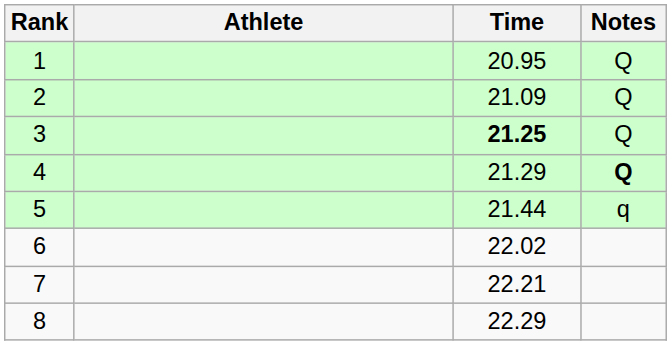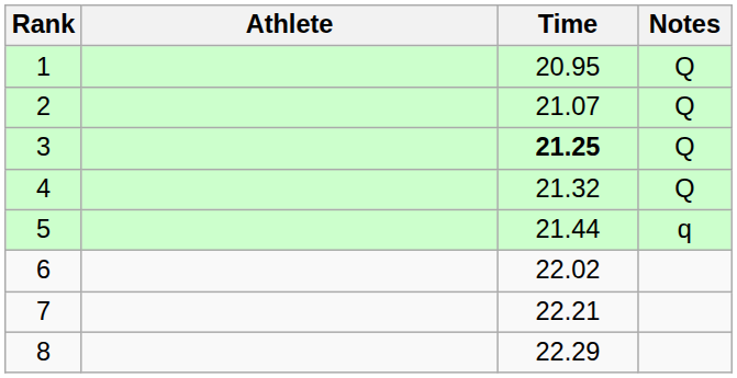2 | Time: 21.09 -> 21.07
4 | Time: 21.29 -> 21.32
4 | Notes: bold -> normal
